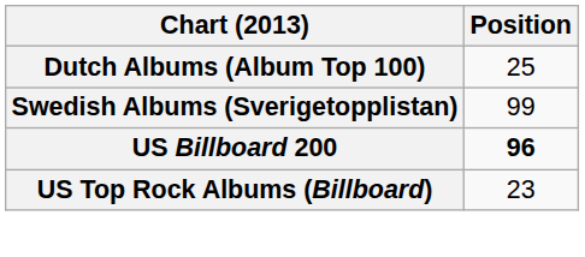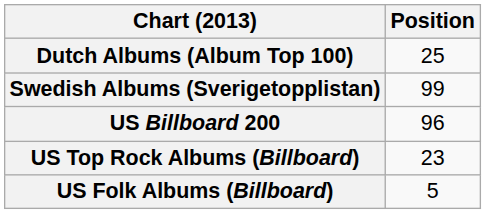US Billboard 200 | Position: bold -> normal
+ row: US Folk Albums (Billboard) | 5
